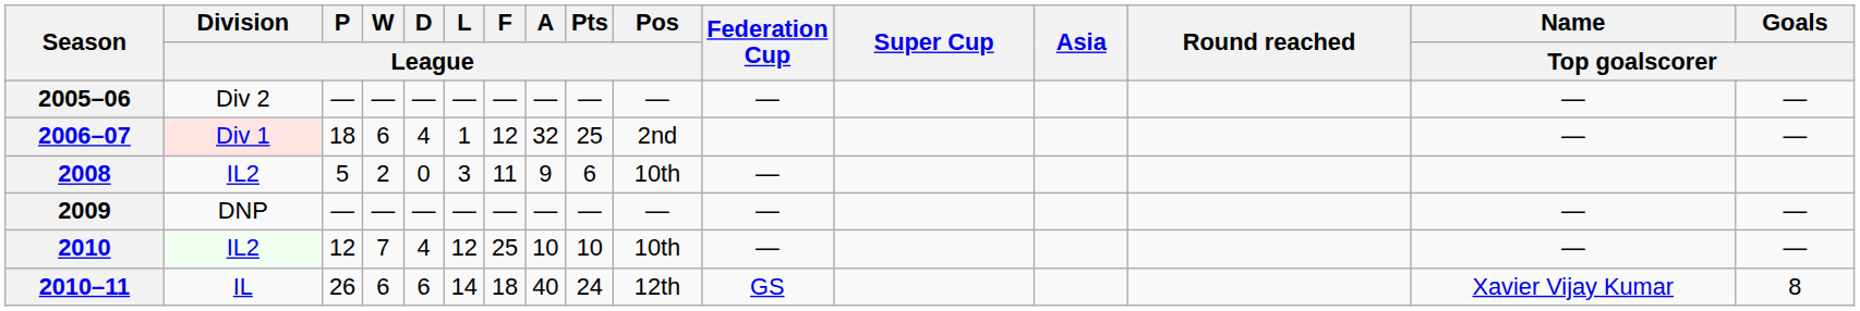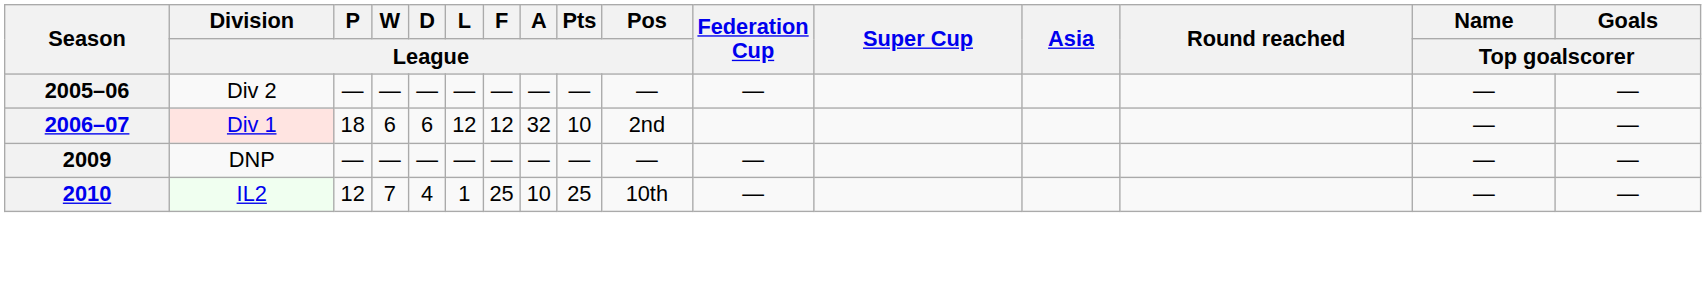2006–07 | D / League: 4 -> 6
2006–07 | L / League: 1 -> 12
2006–07 | Pts / League: 25 -> 10
- row: 2008 | IL2 | 5 | 2 | 0 | 3 | 11 | 9 | 6 | 10th | —
2010 | L / League: 12 -> 1
2010 | Pts / League: 10 -> 25
- row: 2010–11 | IL | 26 | 6 | 6 | 14 | 18 | 40 | 24 | 12th | GS | Xavier Vijay Kumar | 8
